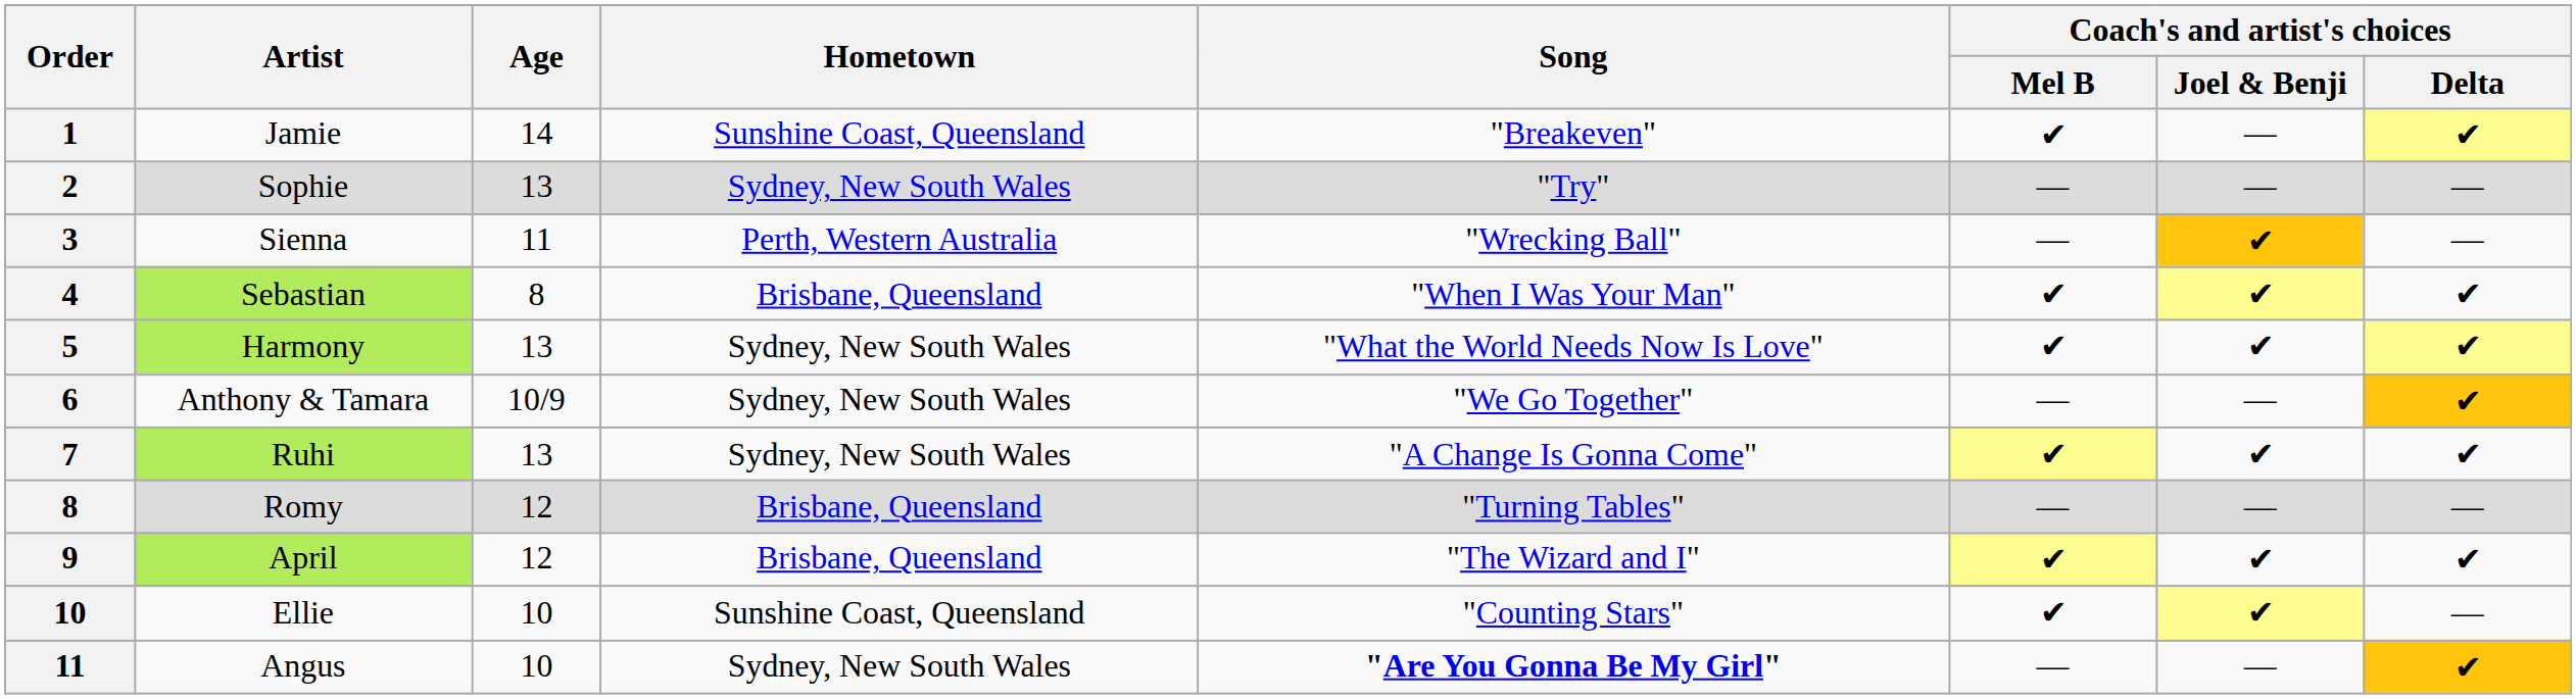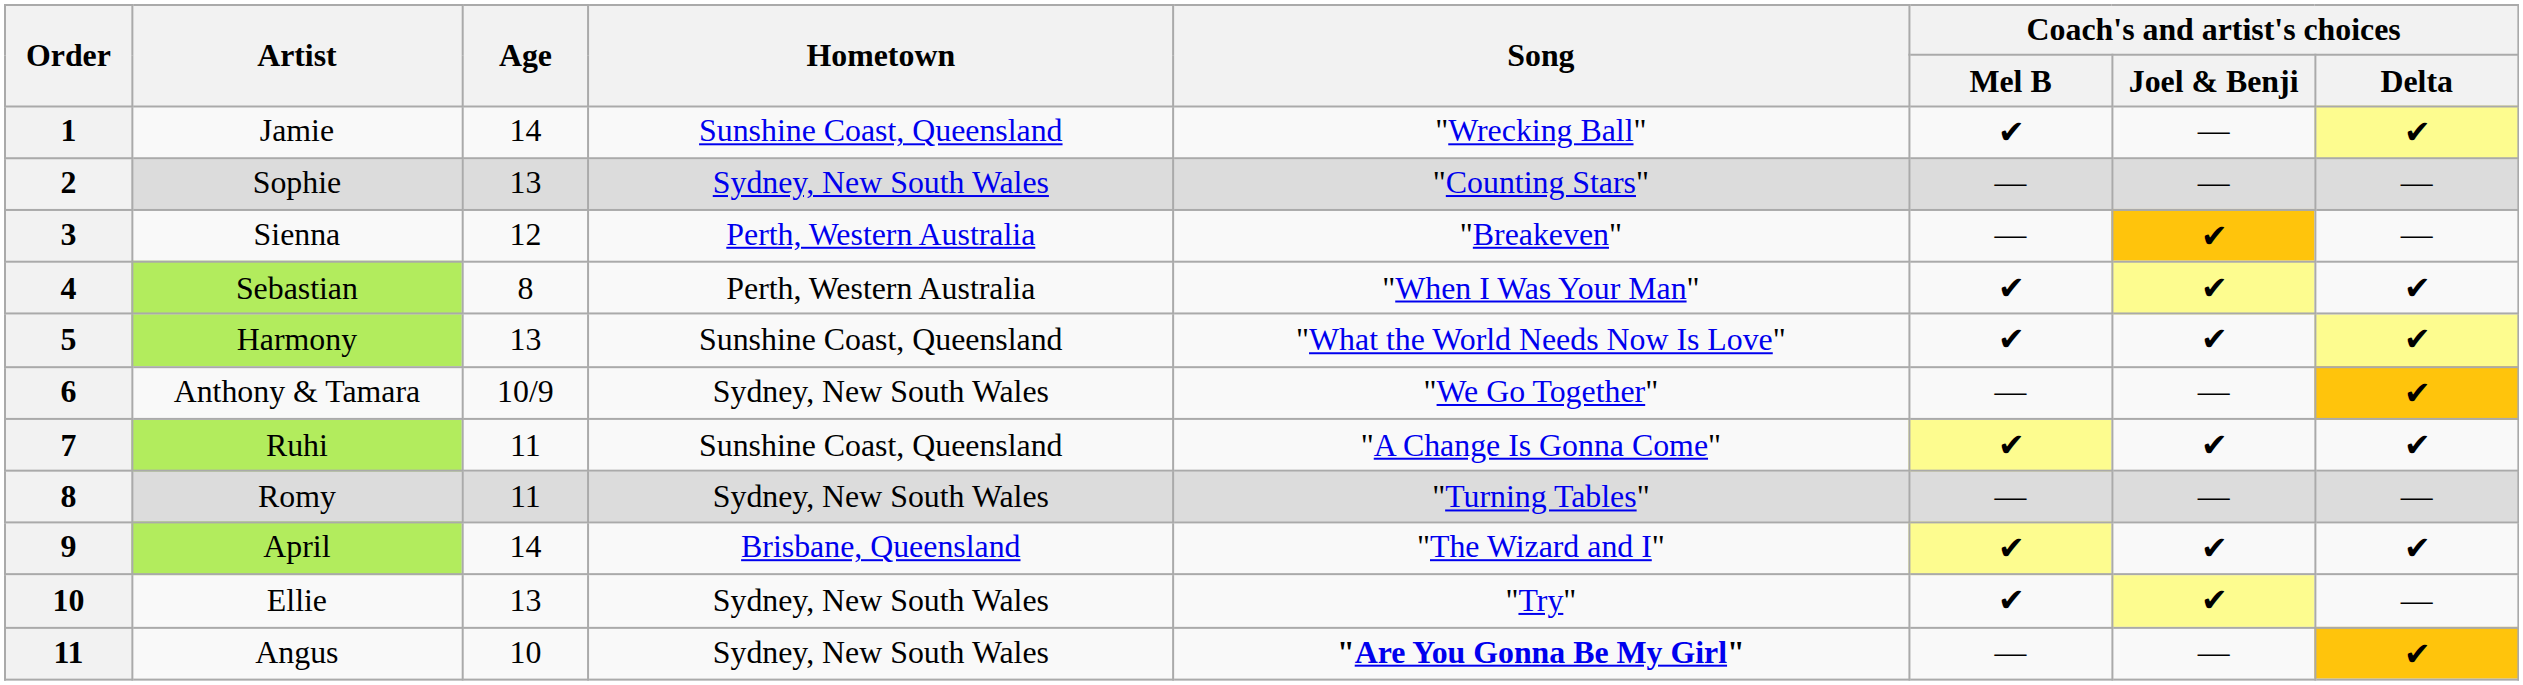Jamie | Song: "Breakeven" -> "Wrecking Ball"
Sophie | Song: "Try" -> "Counting Stars"
Sienna | Age: 11 -> 12
Sienna | Song: "Wrecking Ball" -> "Breakeven"
Sebastian | Hometown: Brisbane, Queensland -> Perth, Western Australia
Harmony | Hometown: Sydney, New South Wales -> Sunshine Coast, Queensland
Ruhi | Age: 13 -> 11
Ruhi | Hometown: Sydney, New South Wales -> Sunshine Coast, Queensland
Romy | Age: 12 -> 11
Romy | Hometown: Brisbane, Queensland -> Sydney, New South Wales
April | Age: 12 -> 14
Ellie | Age: 10 -> 13
Ellie | Hometown: Sunshine Coast, Queensland -> Sydney, New South Wales
Ellie | Song: "Counting Stars" -> "Try"
